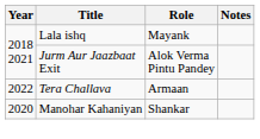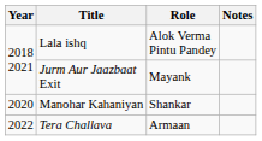Lala ishq | Role: Mayank -> Alok Verma Pintu Pandey
Jurm Aur Jaazbaat Exit | Role: Alok Verma Pintu Pandey -> Mayank
rows swapped: Tera Challava <-> Manohar Kahaniyan
